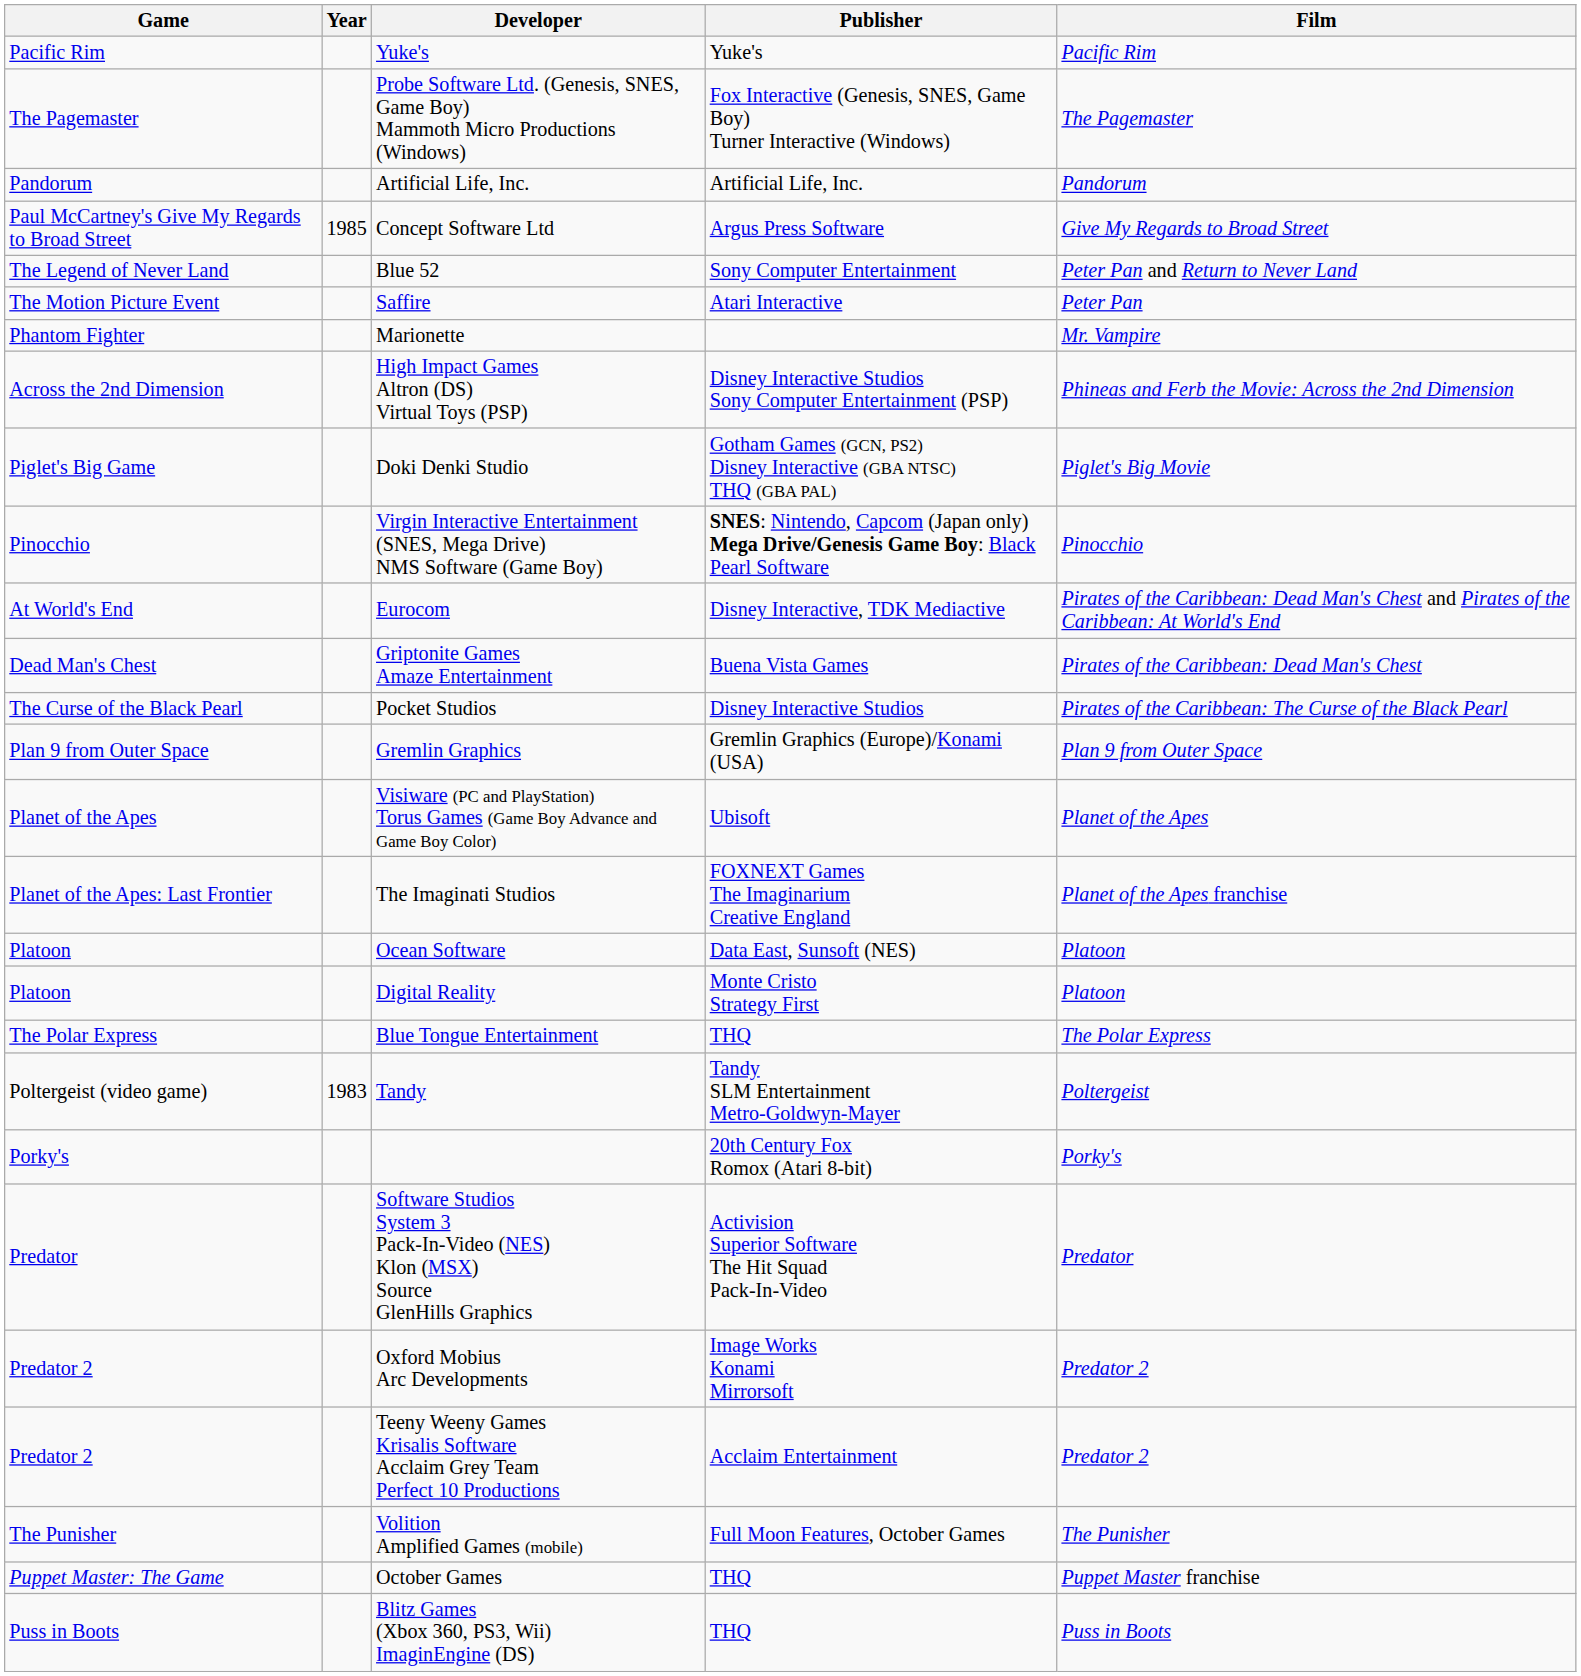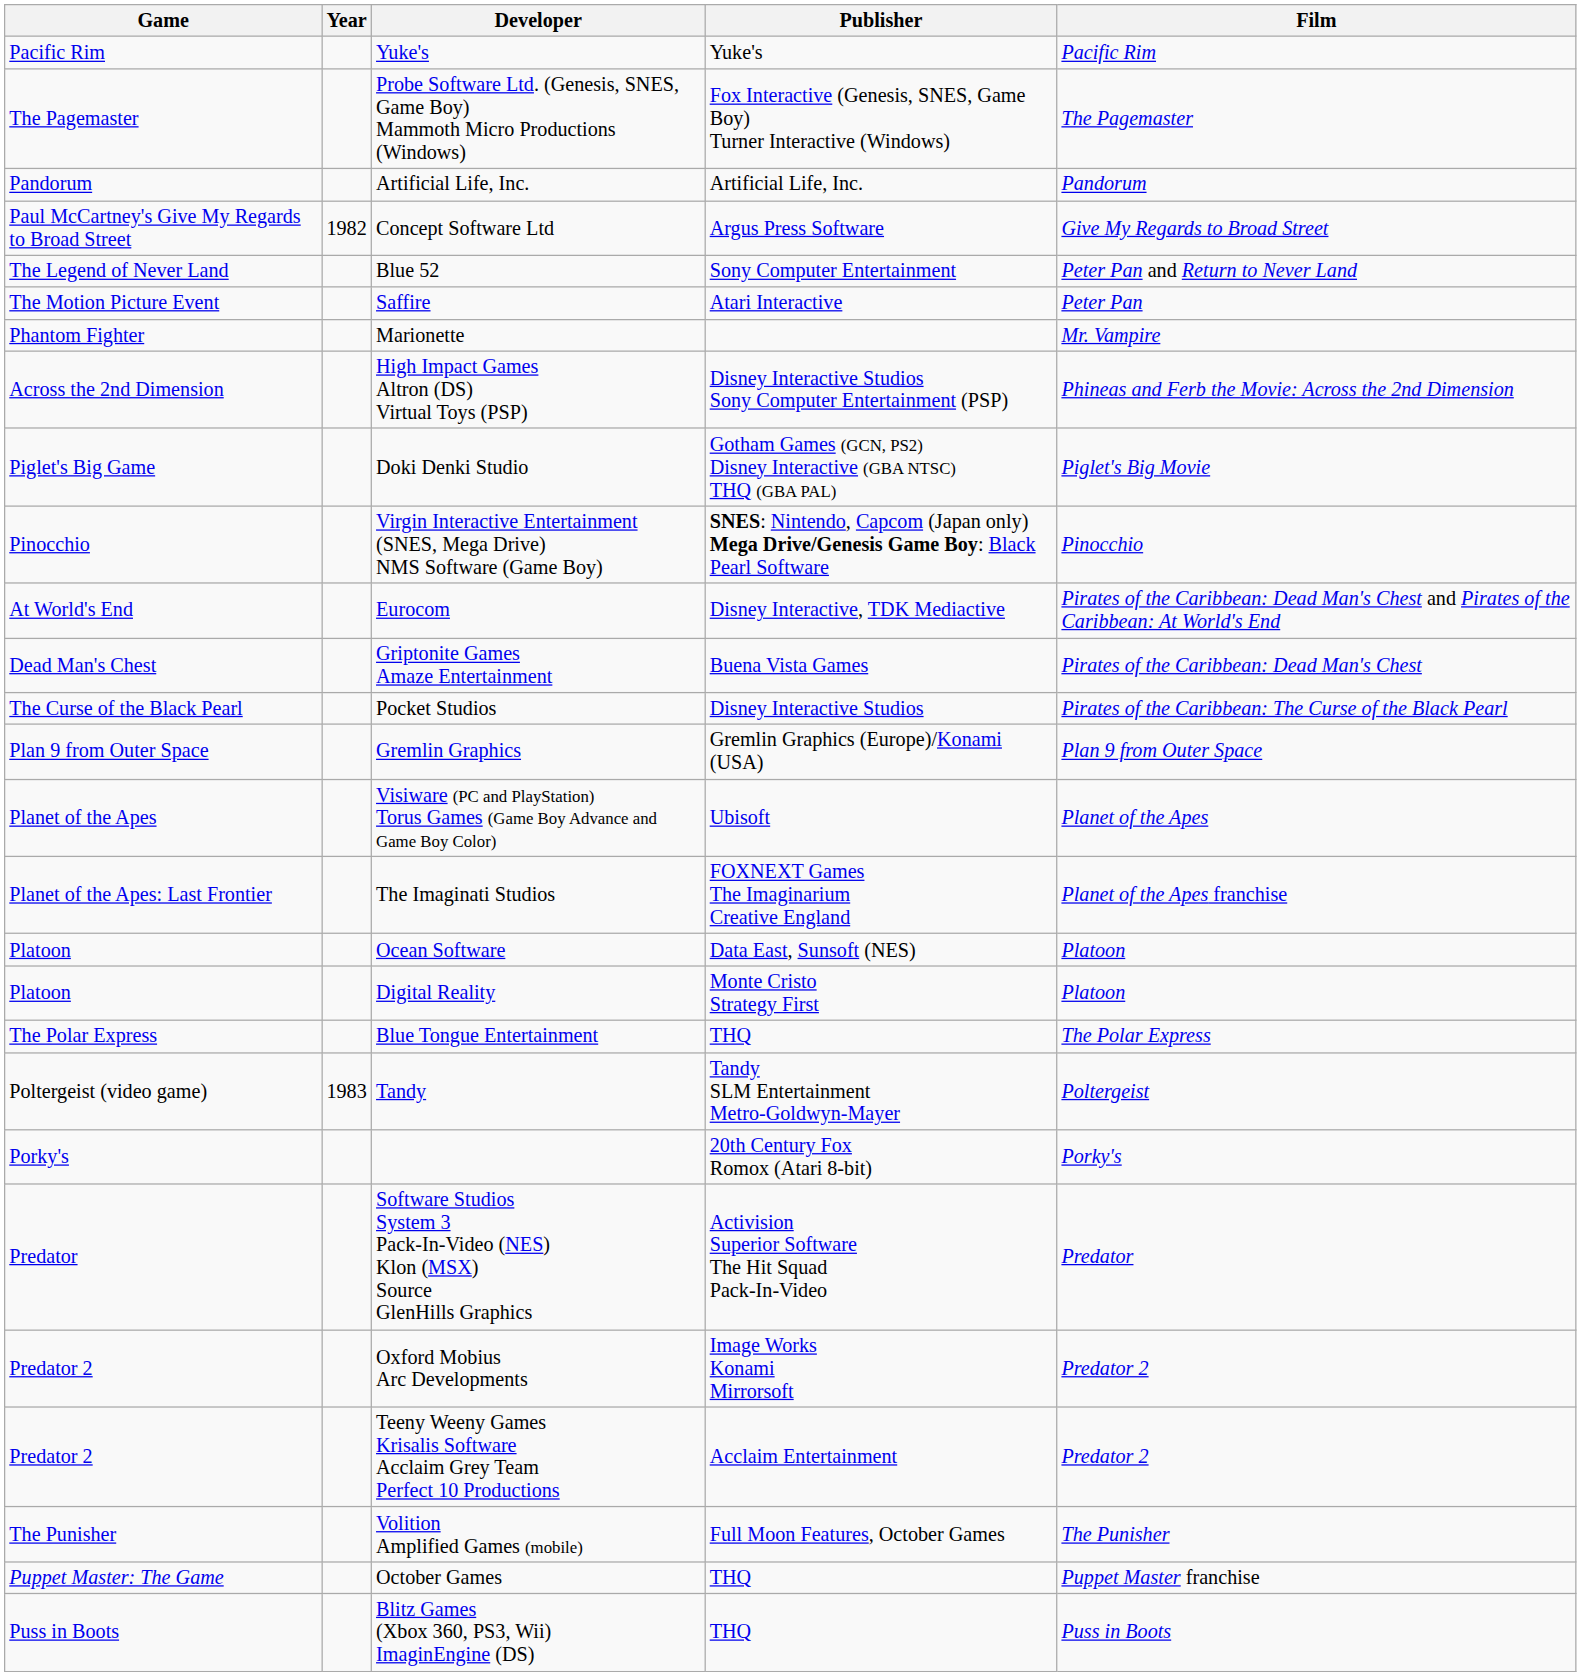Concept Software Ltd | Year: 1985 -> 1982
